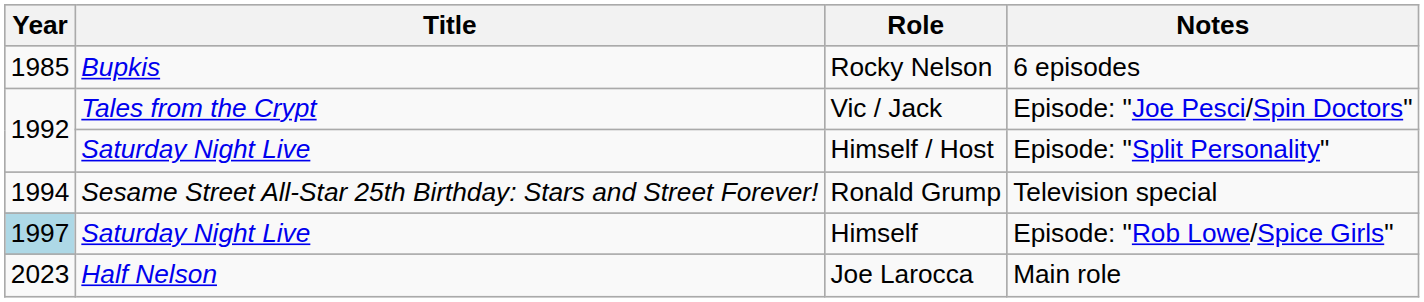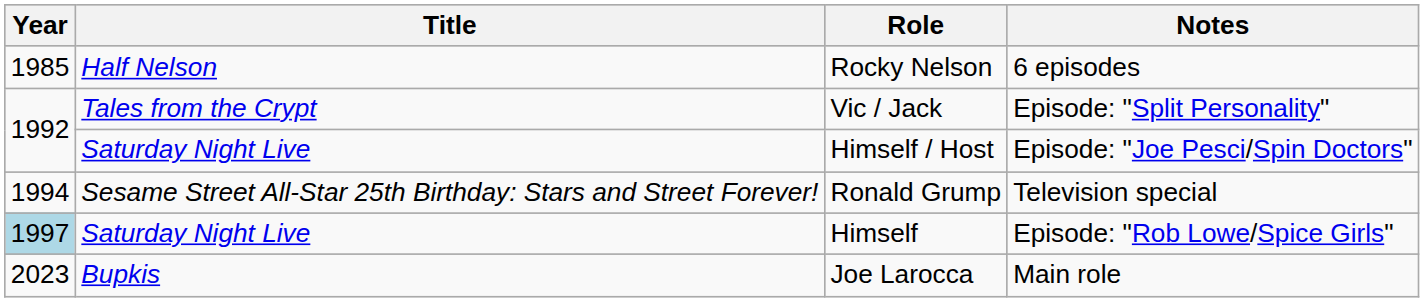Rocky Nelson | Title: Bupkis -> Half Nelson
Vic / Jack | Notes: Episode: "Joe Pesci/Spin Doctors" -> Episode: "Split Personality"
Himself / Host | Notes: Episode: "Split Personality" -> Episode: "Joe Pesci/Spin Doctors"
Joe Larocca | Title: Half Nelson -> Bupkis
